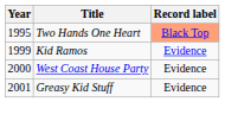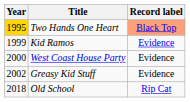Two Hands One Heart | Year: no background -> gold background
Greasy Kid Stuff | Year: 2001 -> 2002
+ row: 2018 | Old School | Rip Cat
